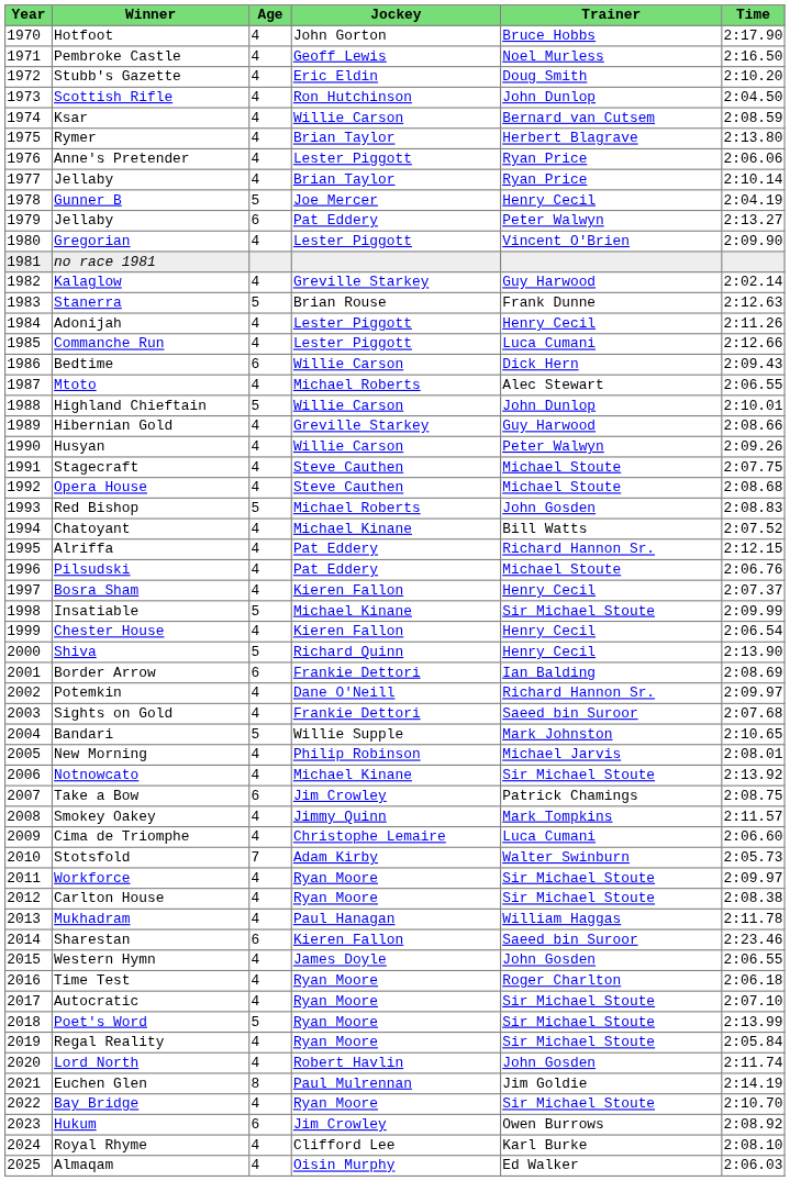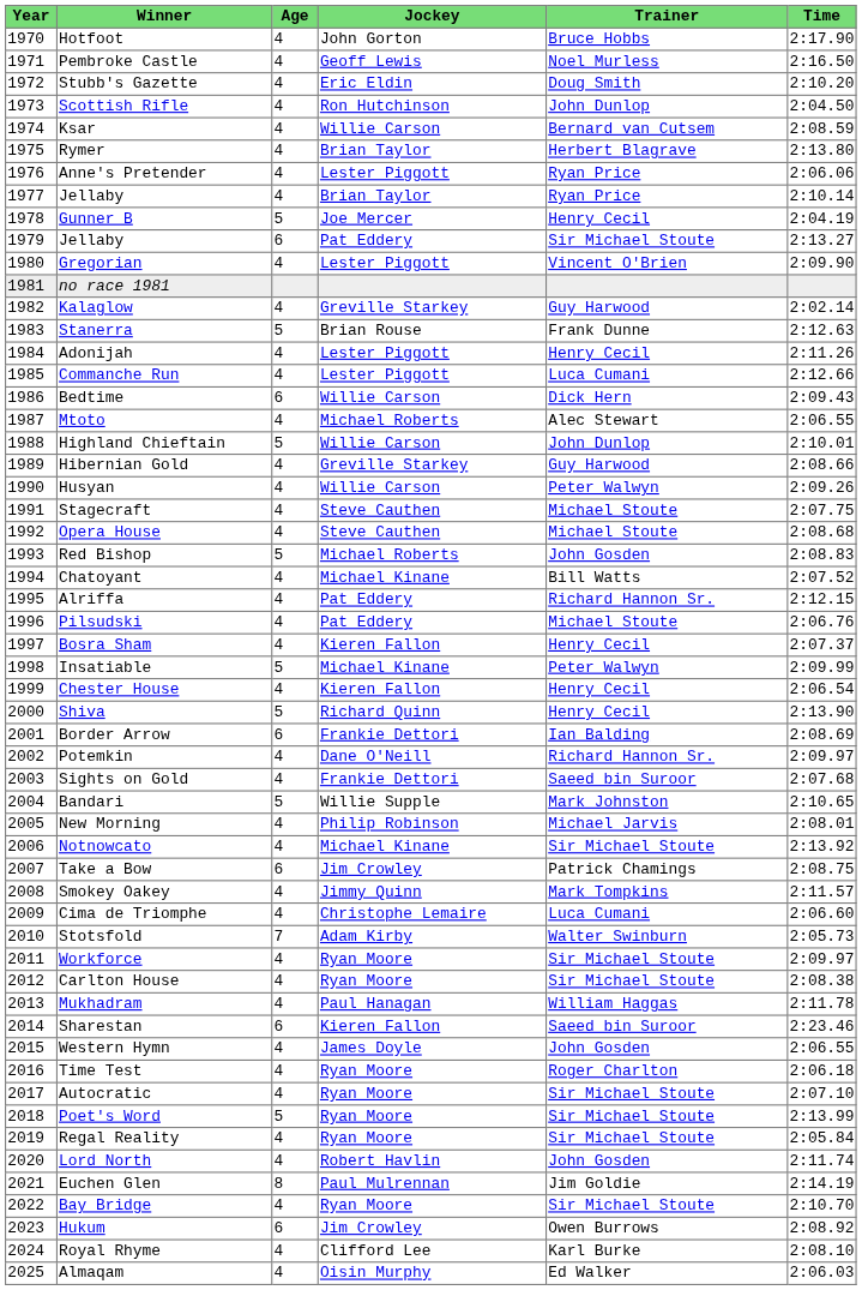1979 / Jellaby | Trainer: Peter Walwyn -> Sir Michael Stoute
Insatiable | Trainer: Sir Michael Stoute -> Peter Walwyn
